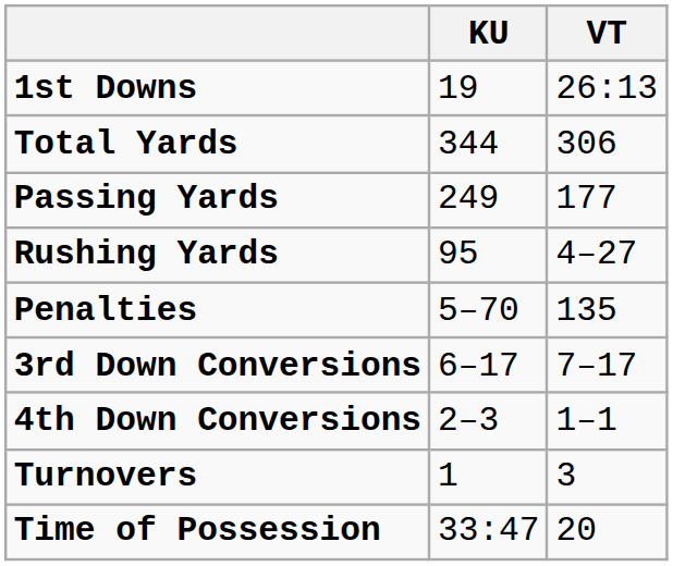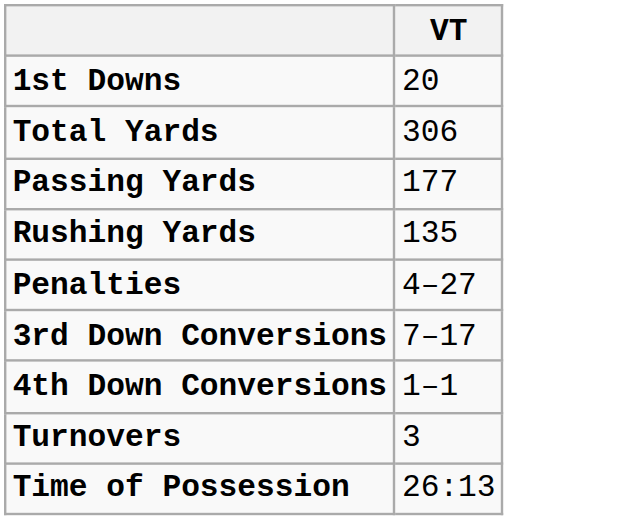- column: KU | 19 | 344 | 249 | 95 | 5–70 | 6–17 | 2–3 | 1 | 33:47
1st Downs | VT: 26:13 -> 20
Rushing Yards | VT: 4–27 -> 135
Penalties | VT: 135 -> 4–27
Time of Possession | VT: 20 -> 26:13
